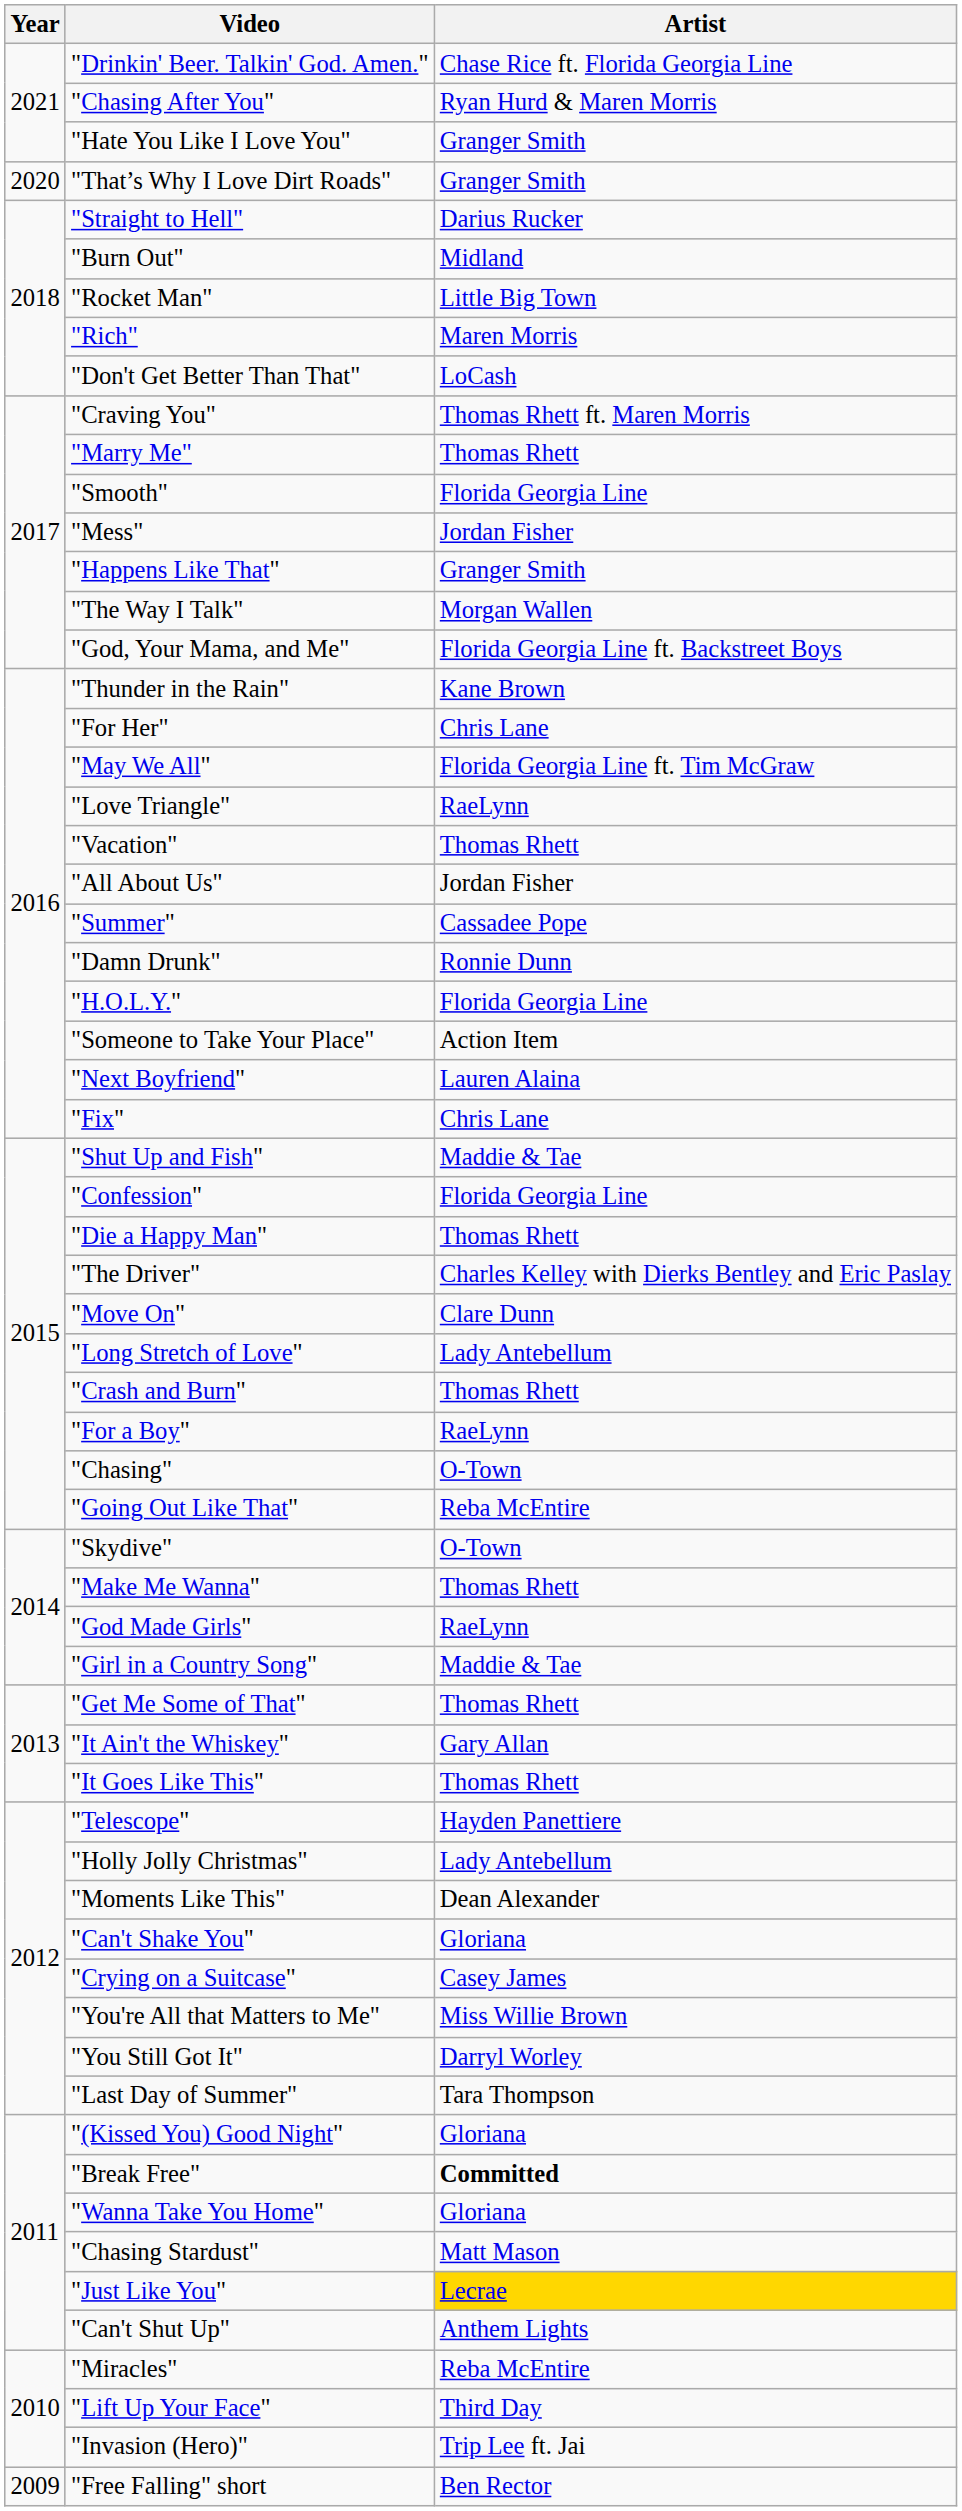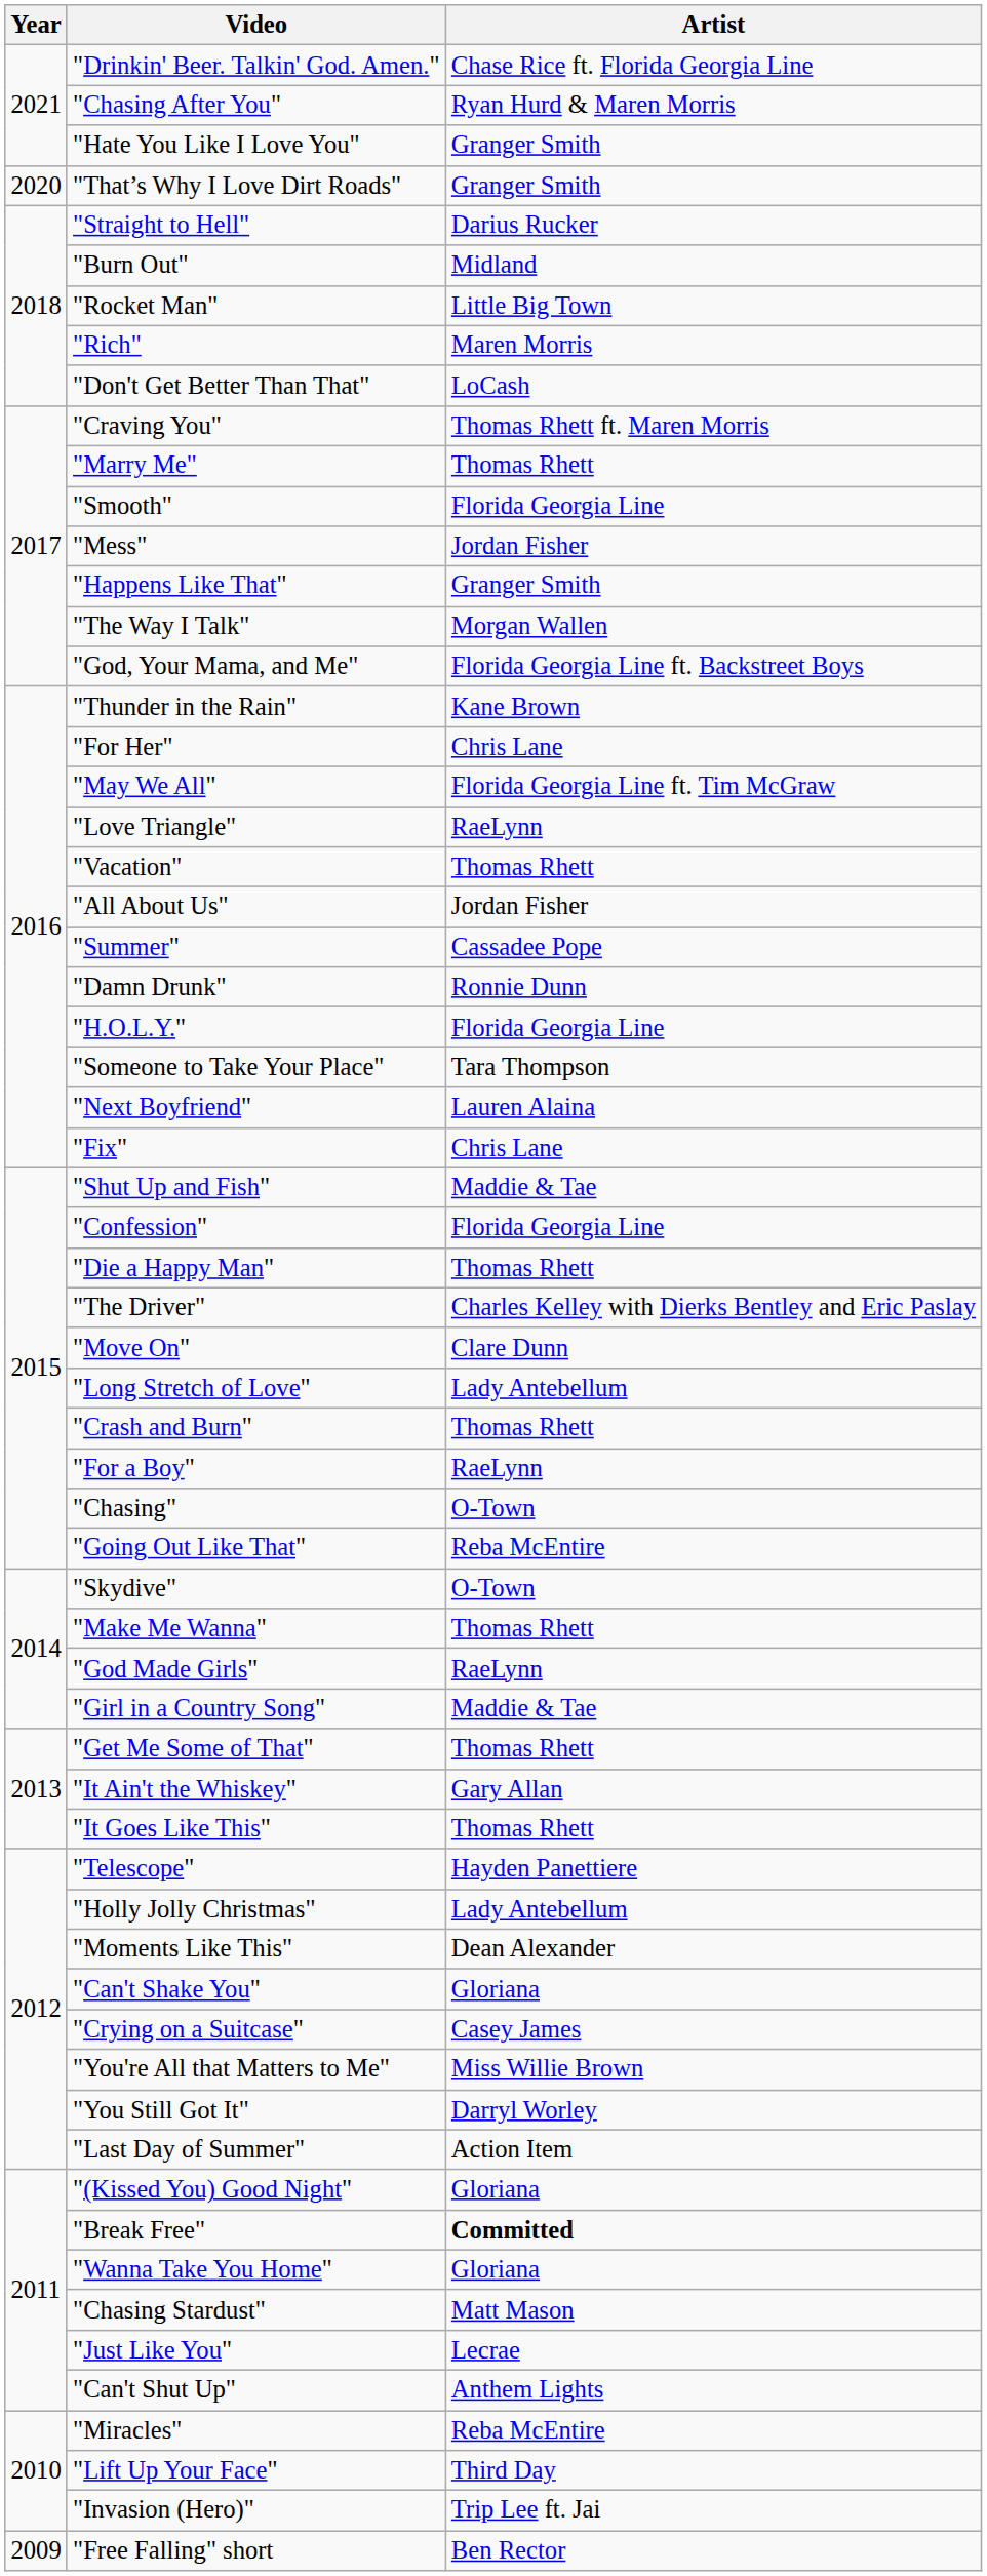"Someone to Take Your Place" | Artist: Action Item -> Tara Thompson
"Last Day of Summer" | Artist: Tara Thompson -> Action Item
"Just Like You" | Artist: gold background -> no background
